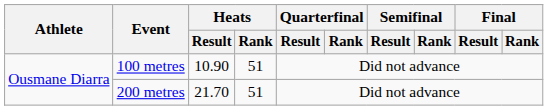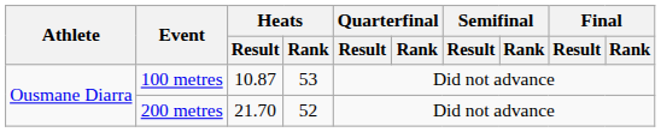100 metres | Heats / Result: 10.90 -> 10.87
100 metres | Heats / Rank: 51 -> 53
200 metres | Heats / Rank: 51 -> 52
